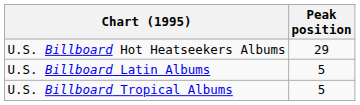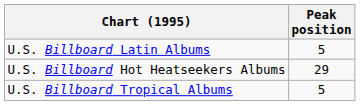rows swapped: U.S. Billboard Hot Heatseekers Albums <-> U.S. Billboard Latin Albums
